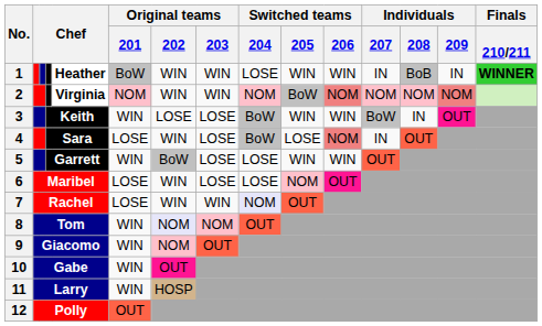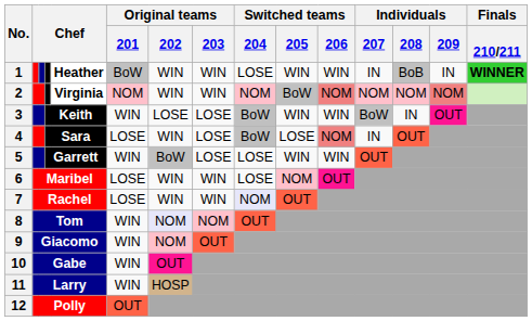Maribel | Original teams / 203: LOSE -> WIN
